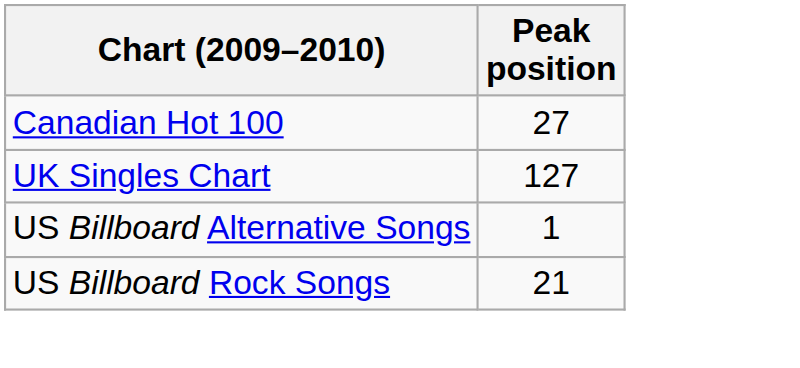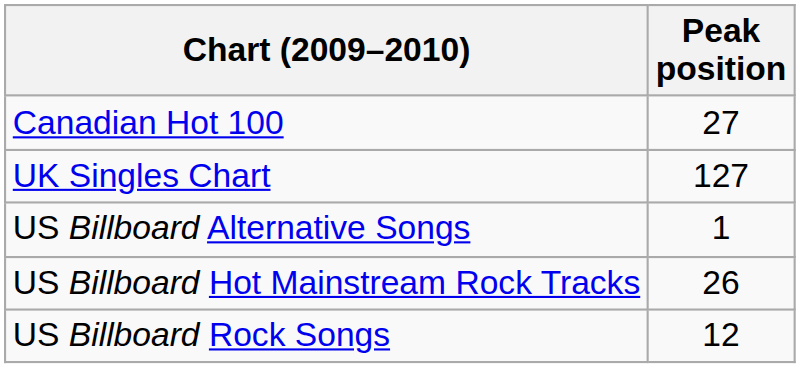+ row: US Billboard Hot Mainstream Rock Tracks | 26
US Billboard Rock Songs | Peak position: 21 -> 12
